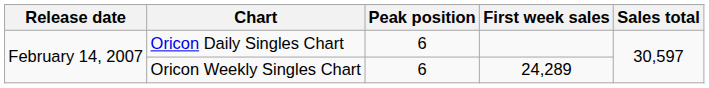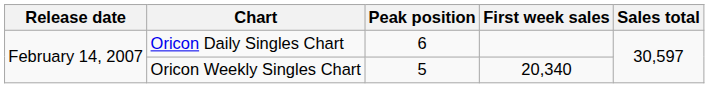Oricon Weekly Singles Chart | Peak position: 6 -> 5
Oricon Weekly Singles Chart | First week sales: 24,289 -> 20,340
